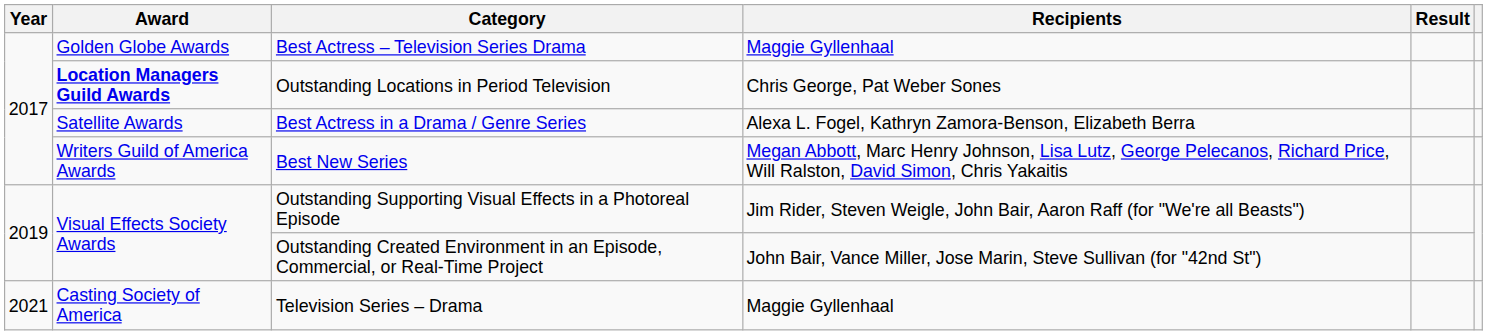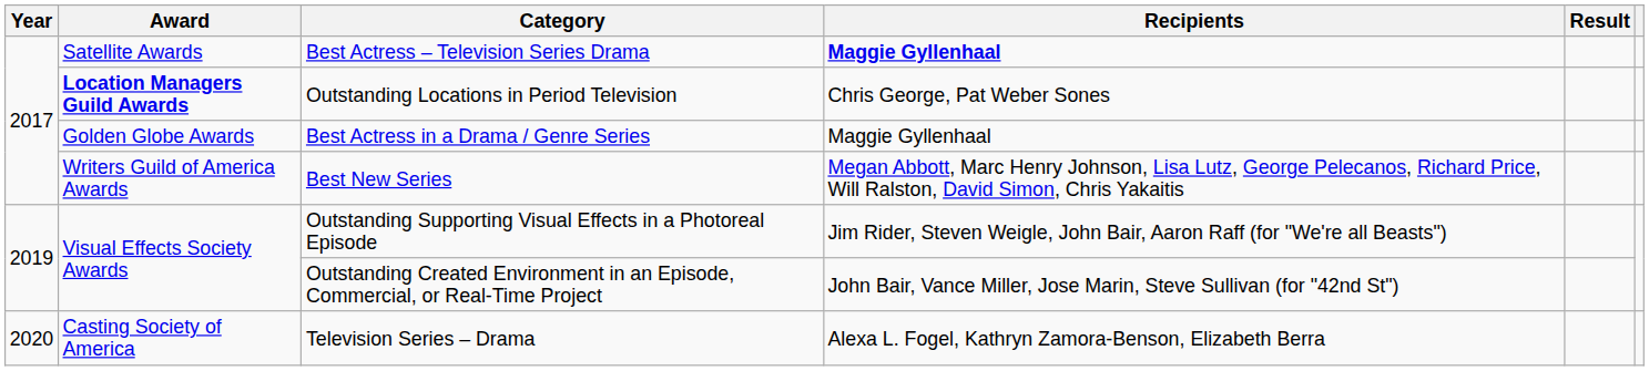Best Actress – Television Series Drama | Award: Golden Globe Awards -> Satellite Awards
Best Actress – Television Series Drama | Recipients: normal -> bold
Best Actress in a Drama / Genre Series | Award: Satellite Awards -> Golden Globe Awards
Best Actress in a Drama / Genre Series | Recipients: Alexa L. Fogel, Kathryn Zamora-Benson, Elizabeth Berra -> Maggie Gyllenhaal
Television Series – Drama | Year: 2021 -> 2020
Television Series – Drama | Recipients: Maggie Gyllenhaal -> Alexa L. Fogel, Kathryn Zamora-Benson, Elizabeth Berra
